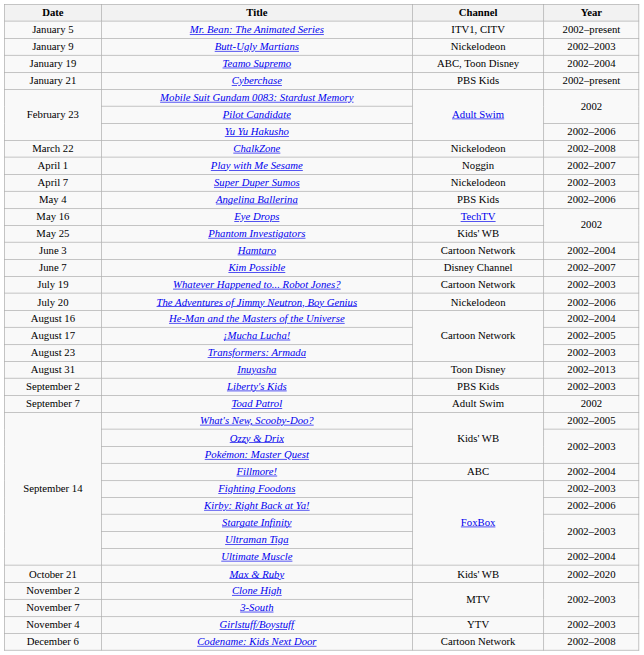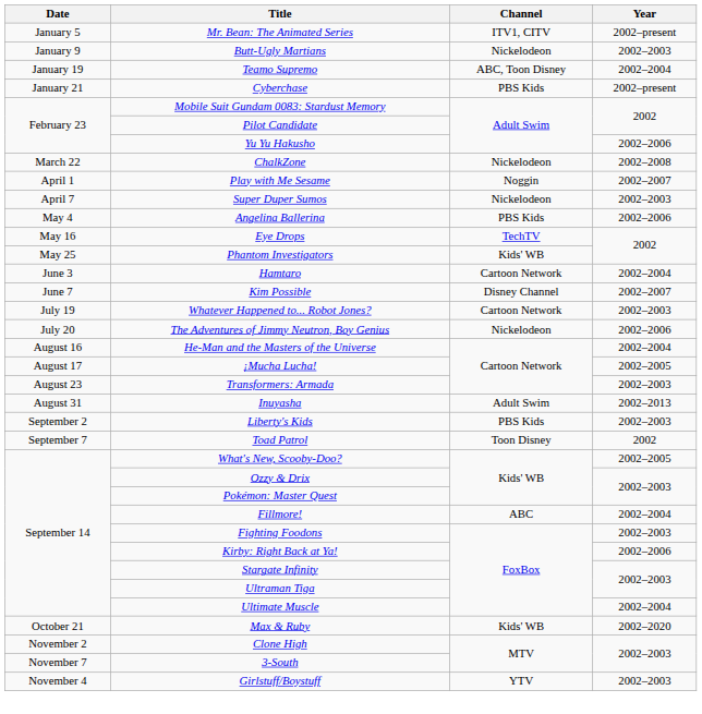Inuyasha | Channel: Toon Disney -> Adult Swim
Toad Patrol | Channel: Adult Swim -> Toon Disney
- row: December 6 | Codename: Kids Next Door | Cartoon Network | 2002–2008
